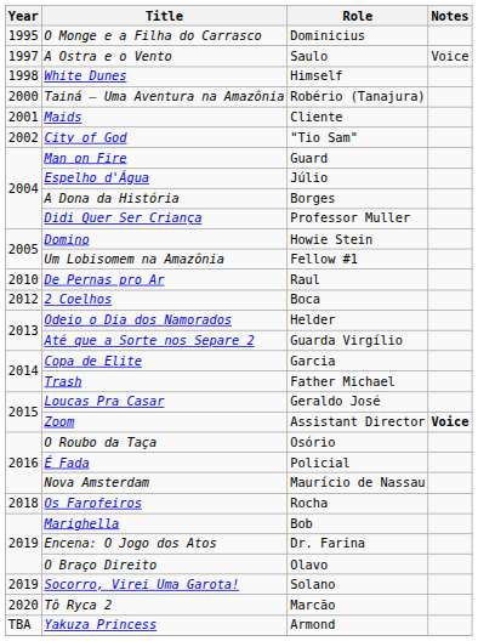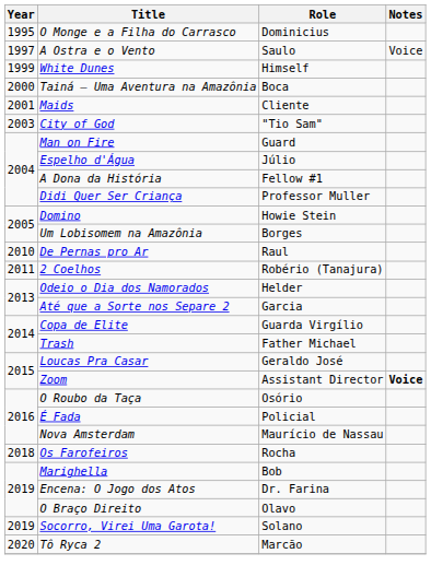White Dunes | Year: 1998 -> 1999
Tainá – Uma Aventura na Amazônia | Role: Robério (Tanajura) -> Boca
City of God | Year: 2002 -> 2003
A Dona da História | Role: Borges -> Fellow #1
Um Lobisomem na Amazônia | Role: Fellow #1 -> Borges
2 Coelhos | Year: 2012 -> 2011
2 Coelhos | Role: Boca -> Robério (Tanajura)
Até que a Sorte nos Separe 2 | Role: Guarda Virgílio -> Garcia
Copa de Elite | Role: Garcia -> Guarda Virgílio
- row: TBA | Yakuza Princess | Armond
